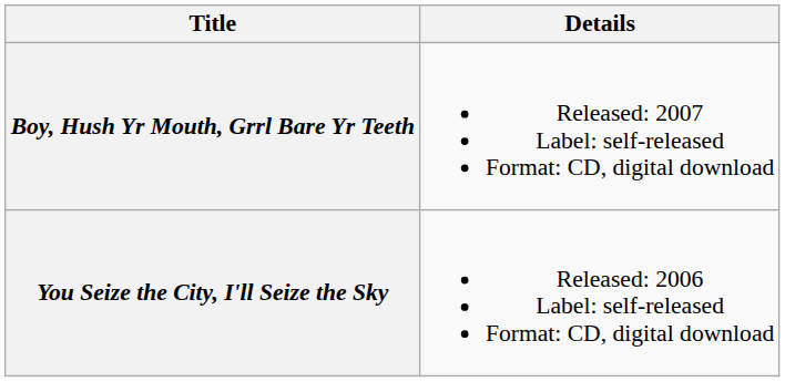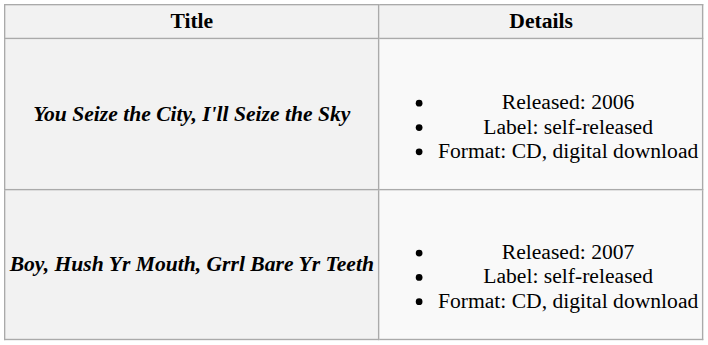rows swapped: You Seize the City, I'll Seize the Sky <-> Boy, Hush Yr Mouth, Grrl Bare Yr Teeth
